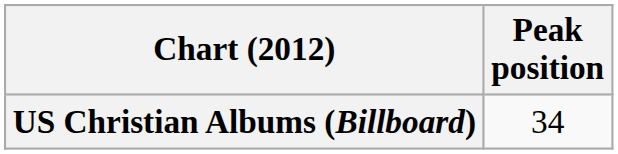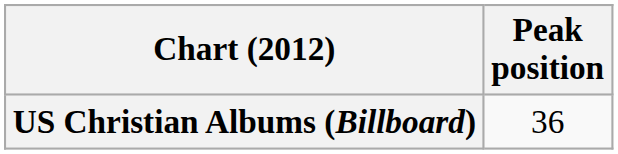US Christian Albums (Billboard) | Peak position: 34 -> 36
